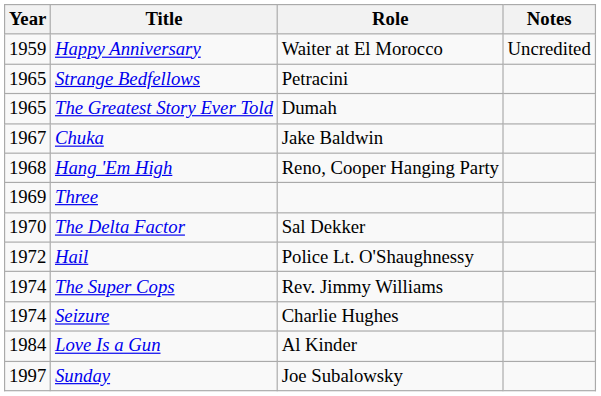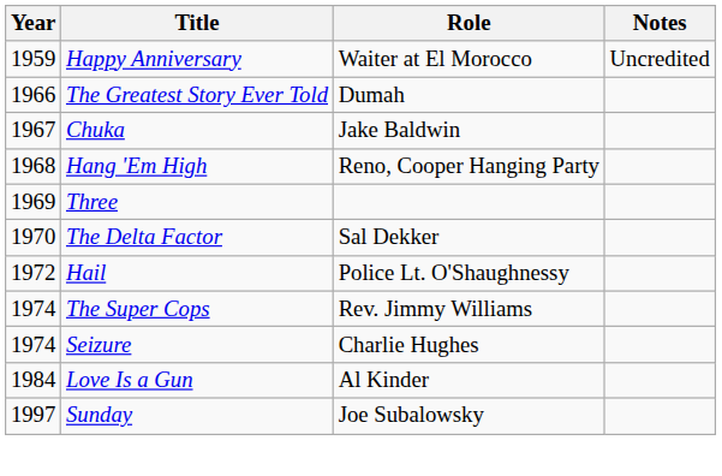- row: 1965 | Strange Bedfellows | Petracini
The Greatest Story Ever Told | Year: 1965 -> 1966
